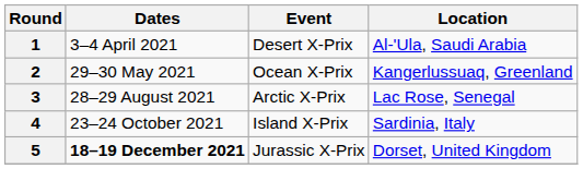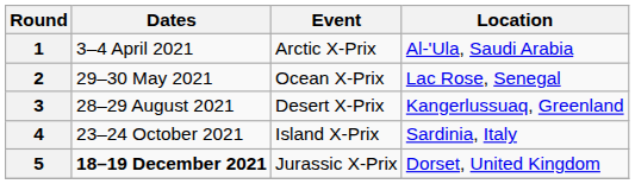1 | Event: Desert X-Prix -> Arctic X-Prix
2 | Location: Kangerlussuaq, Greenland -> Lac Rose, Senegal
3 | Event: Arctic X-Prix -> Desert X-Prix
3 | Location: Lac Rose, Senegal -> Kangerlussuaq, Greenland
